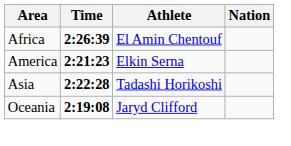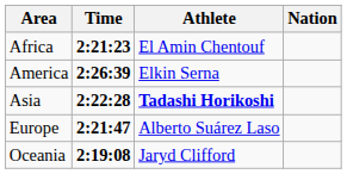Africa | Time: 2:26:39 -> 2:21:23
America | Time: 2:21:23 -> 2:26:39
Asia | Athlete: normal -> bold
+ row: Europe | 2:21:47 | Alberto Suárez Laso
